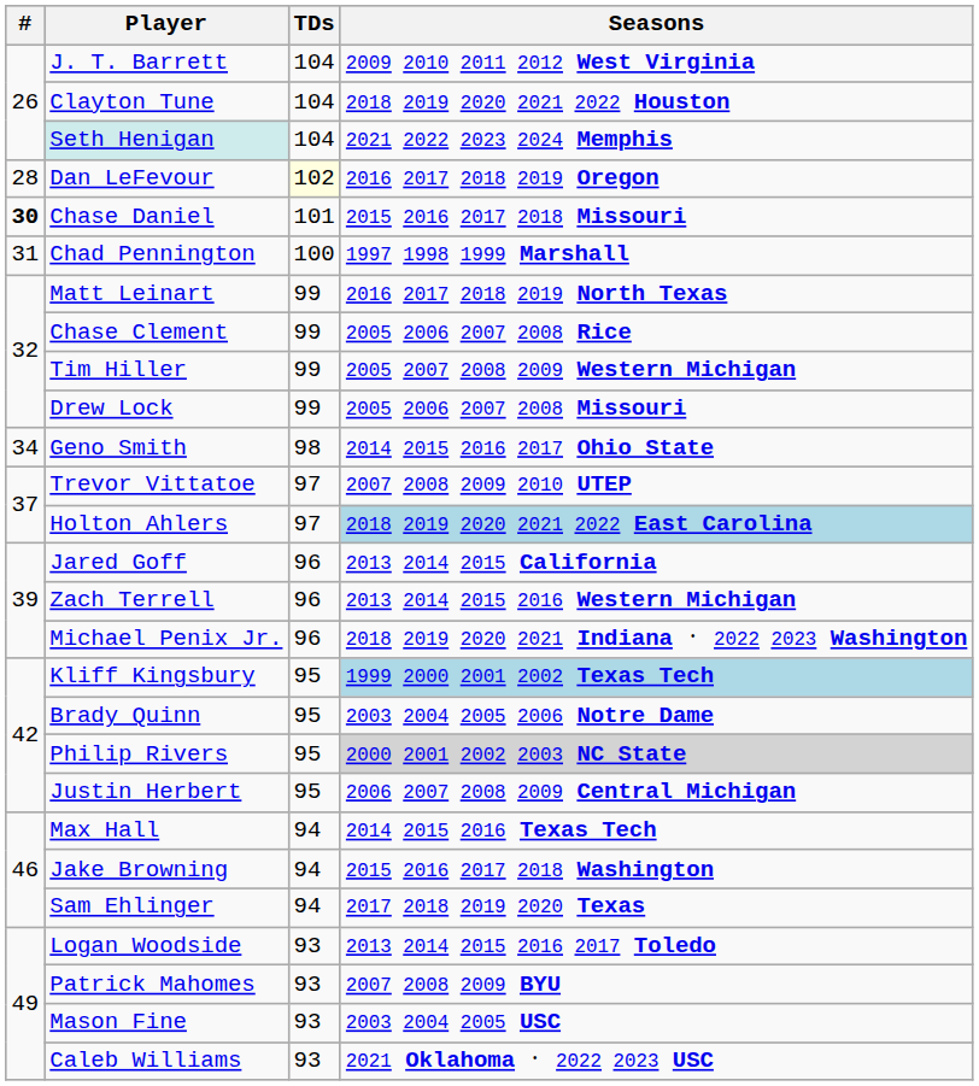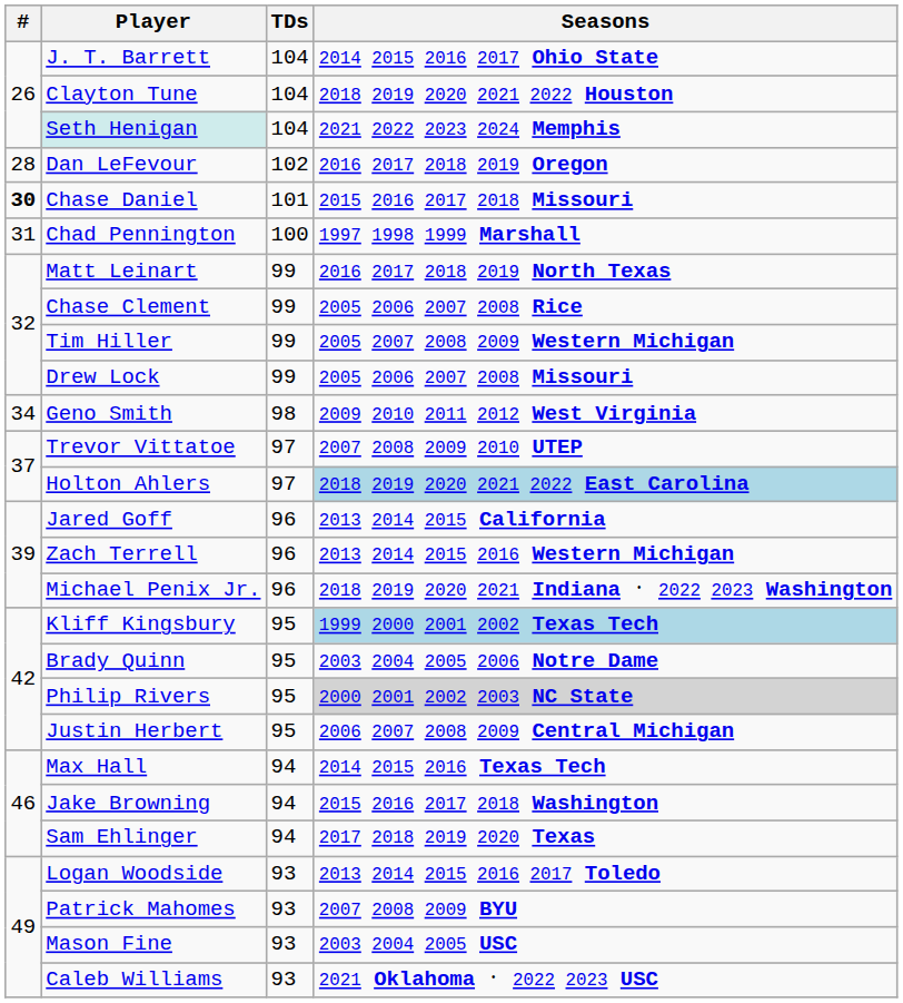J. T. Barrett | Seasons: 2009 2010 2011 2012 West Virginia -> 2014 2015 2016 2017 Ohio State
Dan LeFevour | TDs: lightyellow background -> no background
Geno Smith | Seasons: 2014 2015 2016 2017 Ohio State -> 2009 2010 2011 2012 West Virginia
